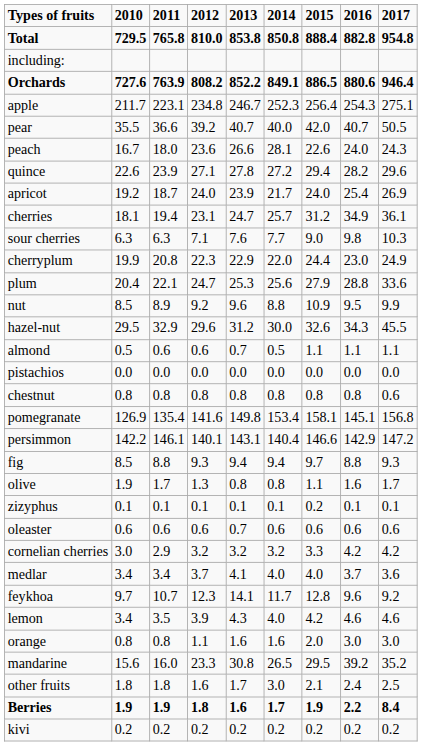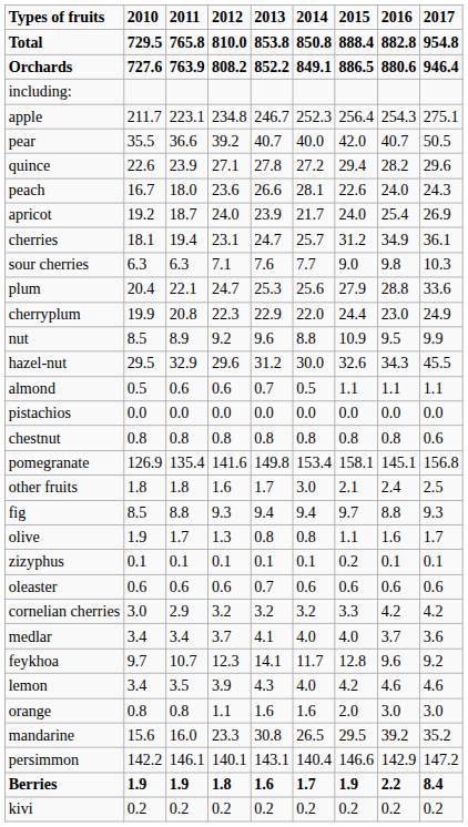rows swapped: Orchards <-> including:
rows swapped: quince <-> peach
rows swapped: plum <-> cherryplum
rows swapped: persimmon <-> other fruits
